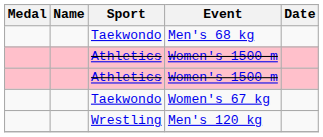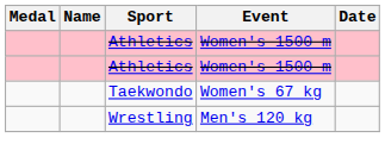- row: Taekwondo | Men's 68 kg
